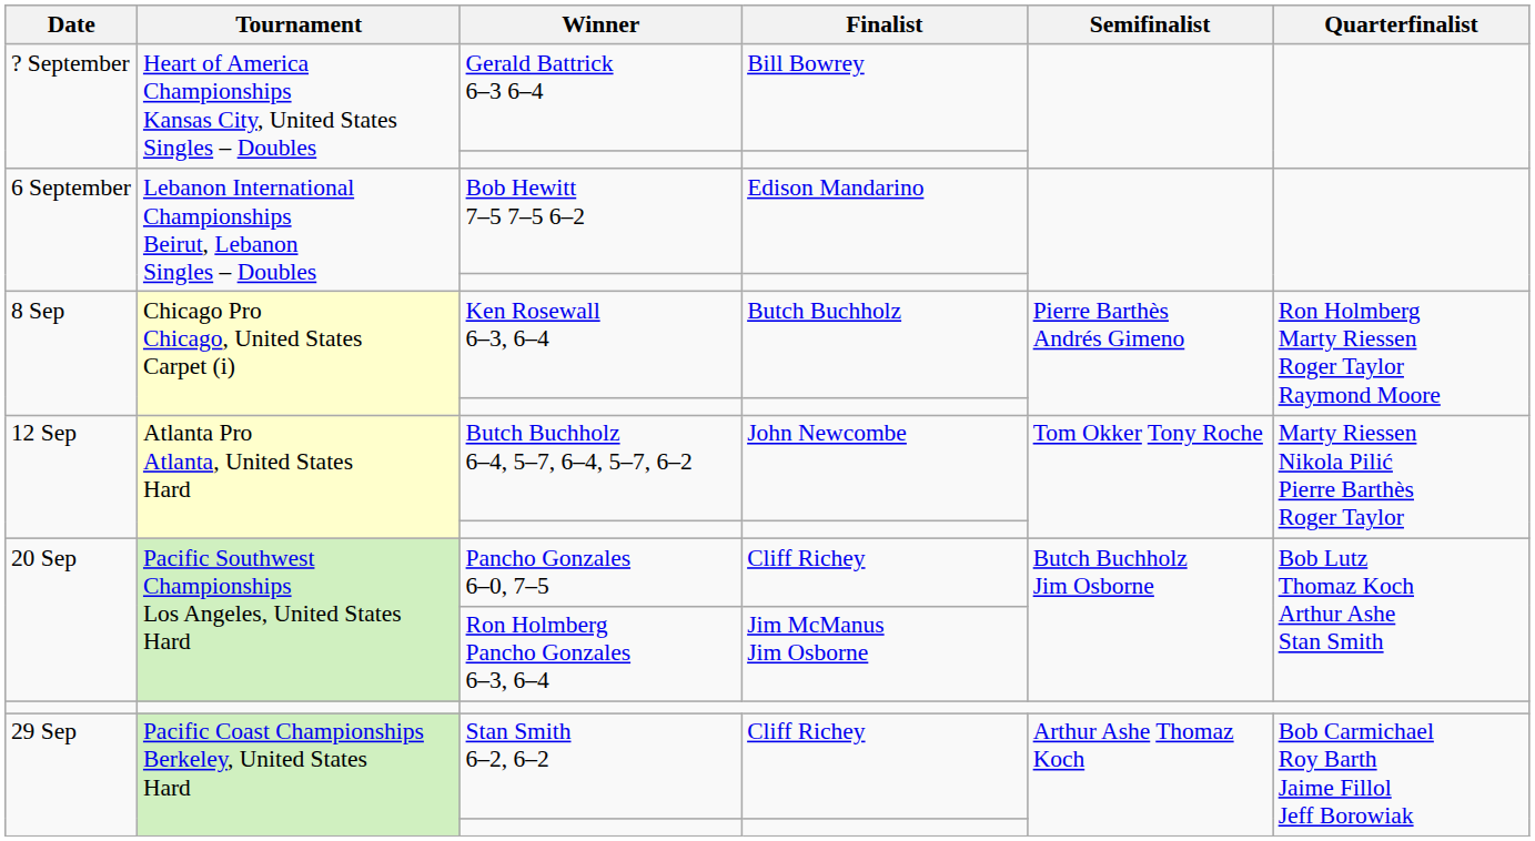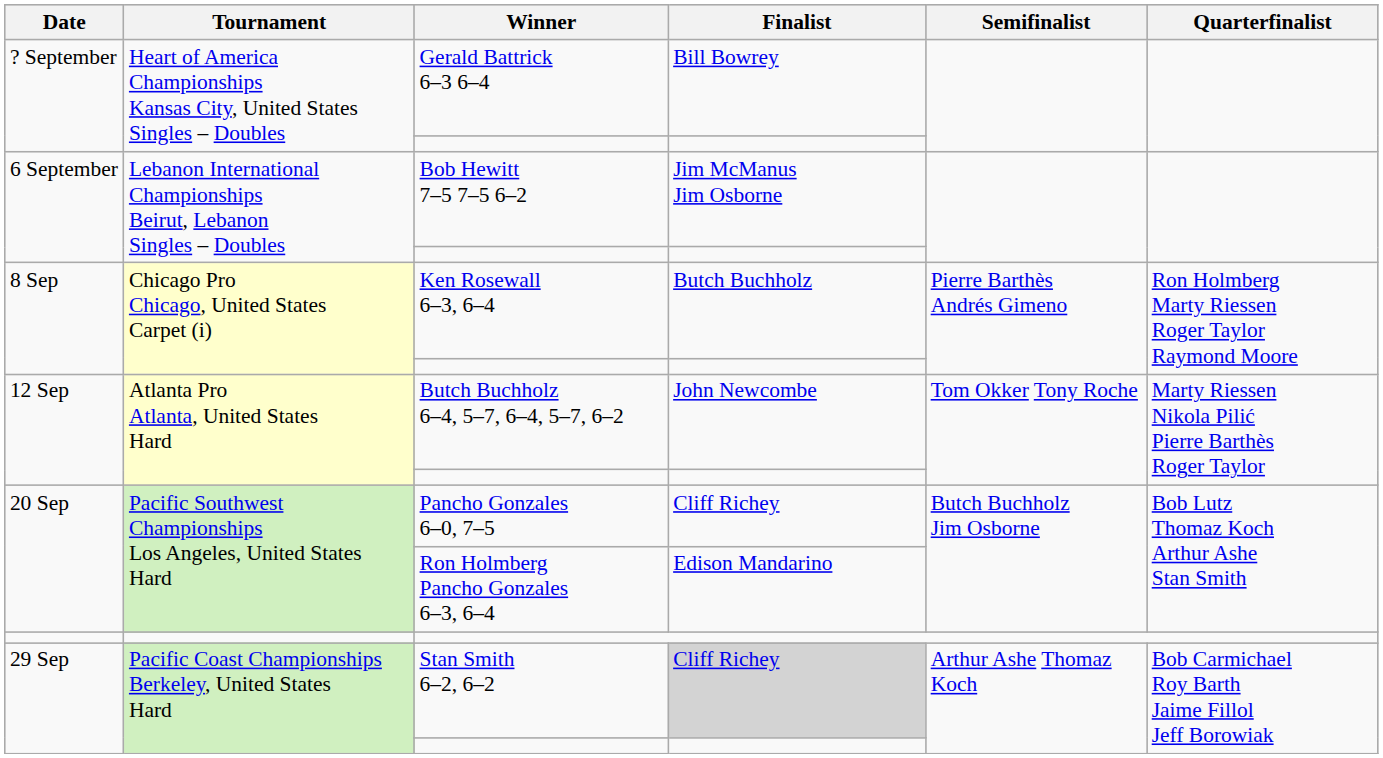Bob Hewitt 7–5 7–5 6–2 | Finalist: Edison Mandarino -> Jim McManus Jim Osborne
Ron Holmberg Pancho Gonzales 6–3, 6–4 | Finalist: Jim McManus Jim Osborne -> Edison Mandarino
Stan Smith 6–2, 6–2 | Finalist: no background -> lightgrey background
